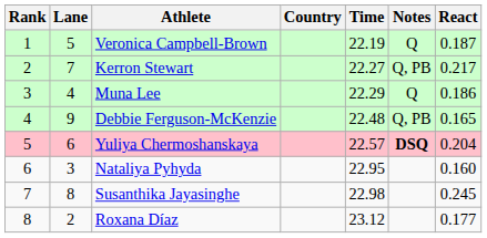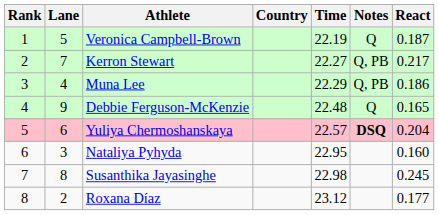Muna Lee | Notes: Q -> Q, PB
Debbie Ferguson-McKenzie | Notes: Q, PB -> Q
